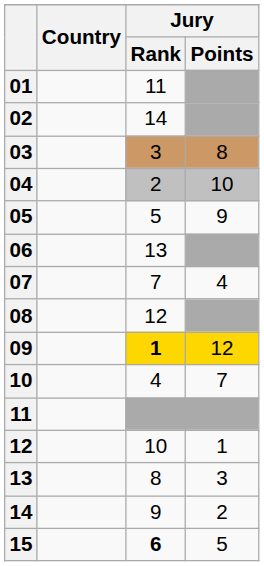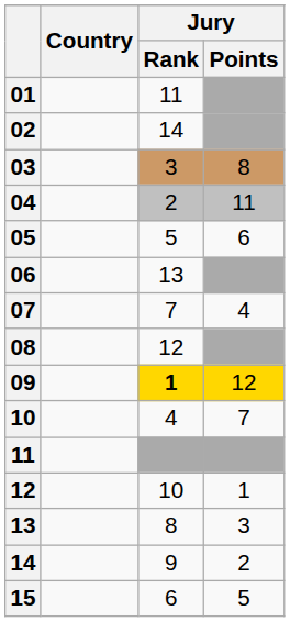04 | Jury / Points: 10 -> 11
05 | Jury / Points: 9 -> 6
15 | Jury / Rank: bold -> normal
